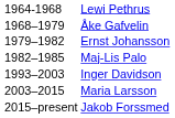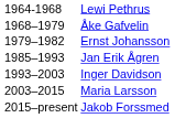- row: 1982–1985 | Maj-Lis Palo
+ row: 1985–1993 | Jan Erik Ågren
